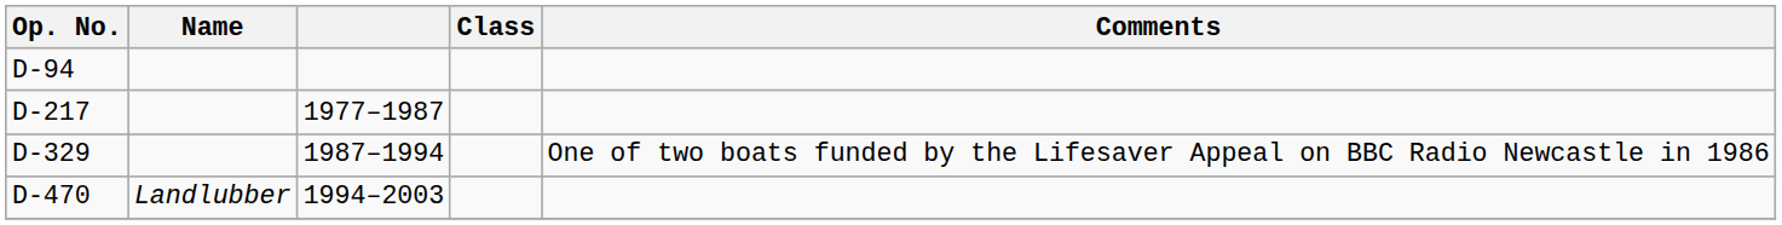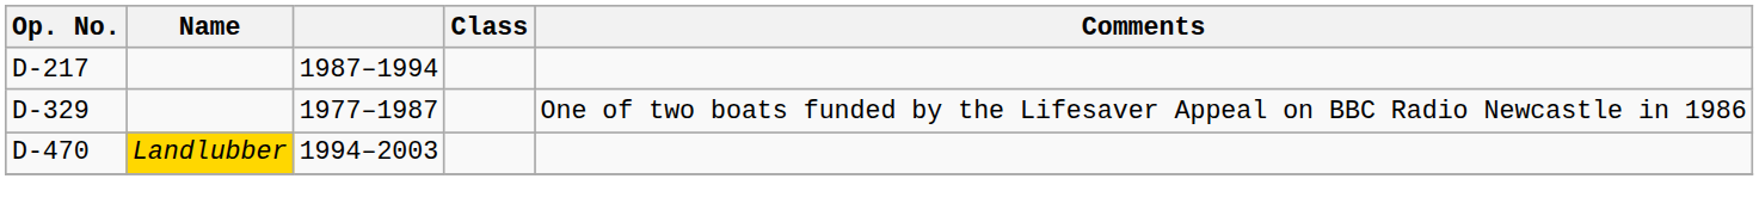- row: D-94
D-217 | column 3: 1977–1987 -> 1987–1994
D-329 | column 3: 1987–1994 -> 1977–1987
D-470 | Name: no background -> gold background
